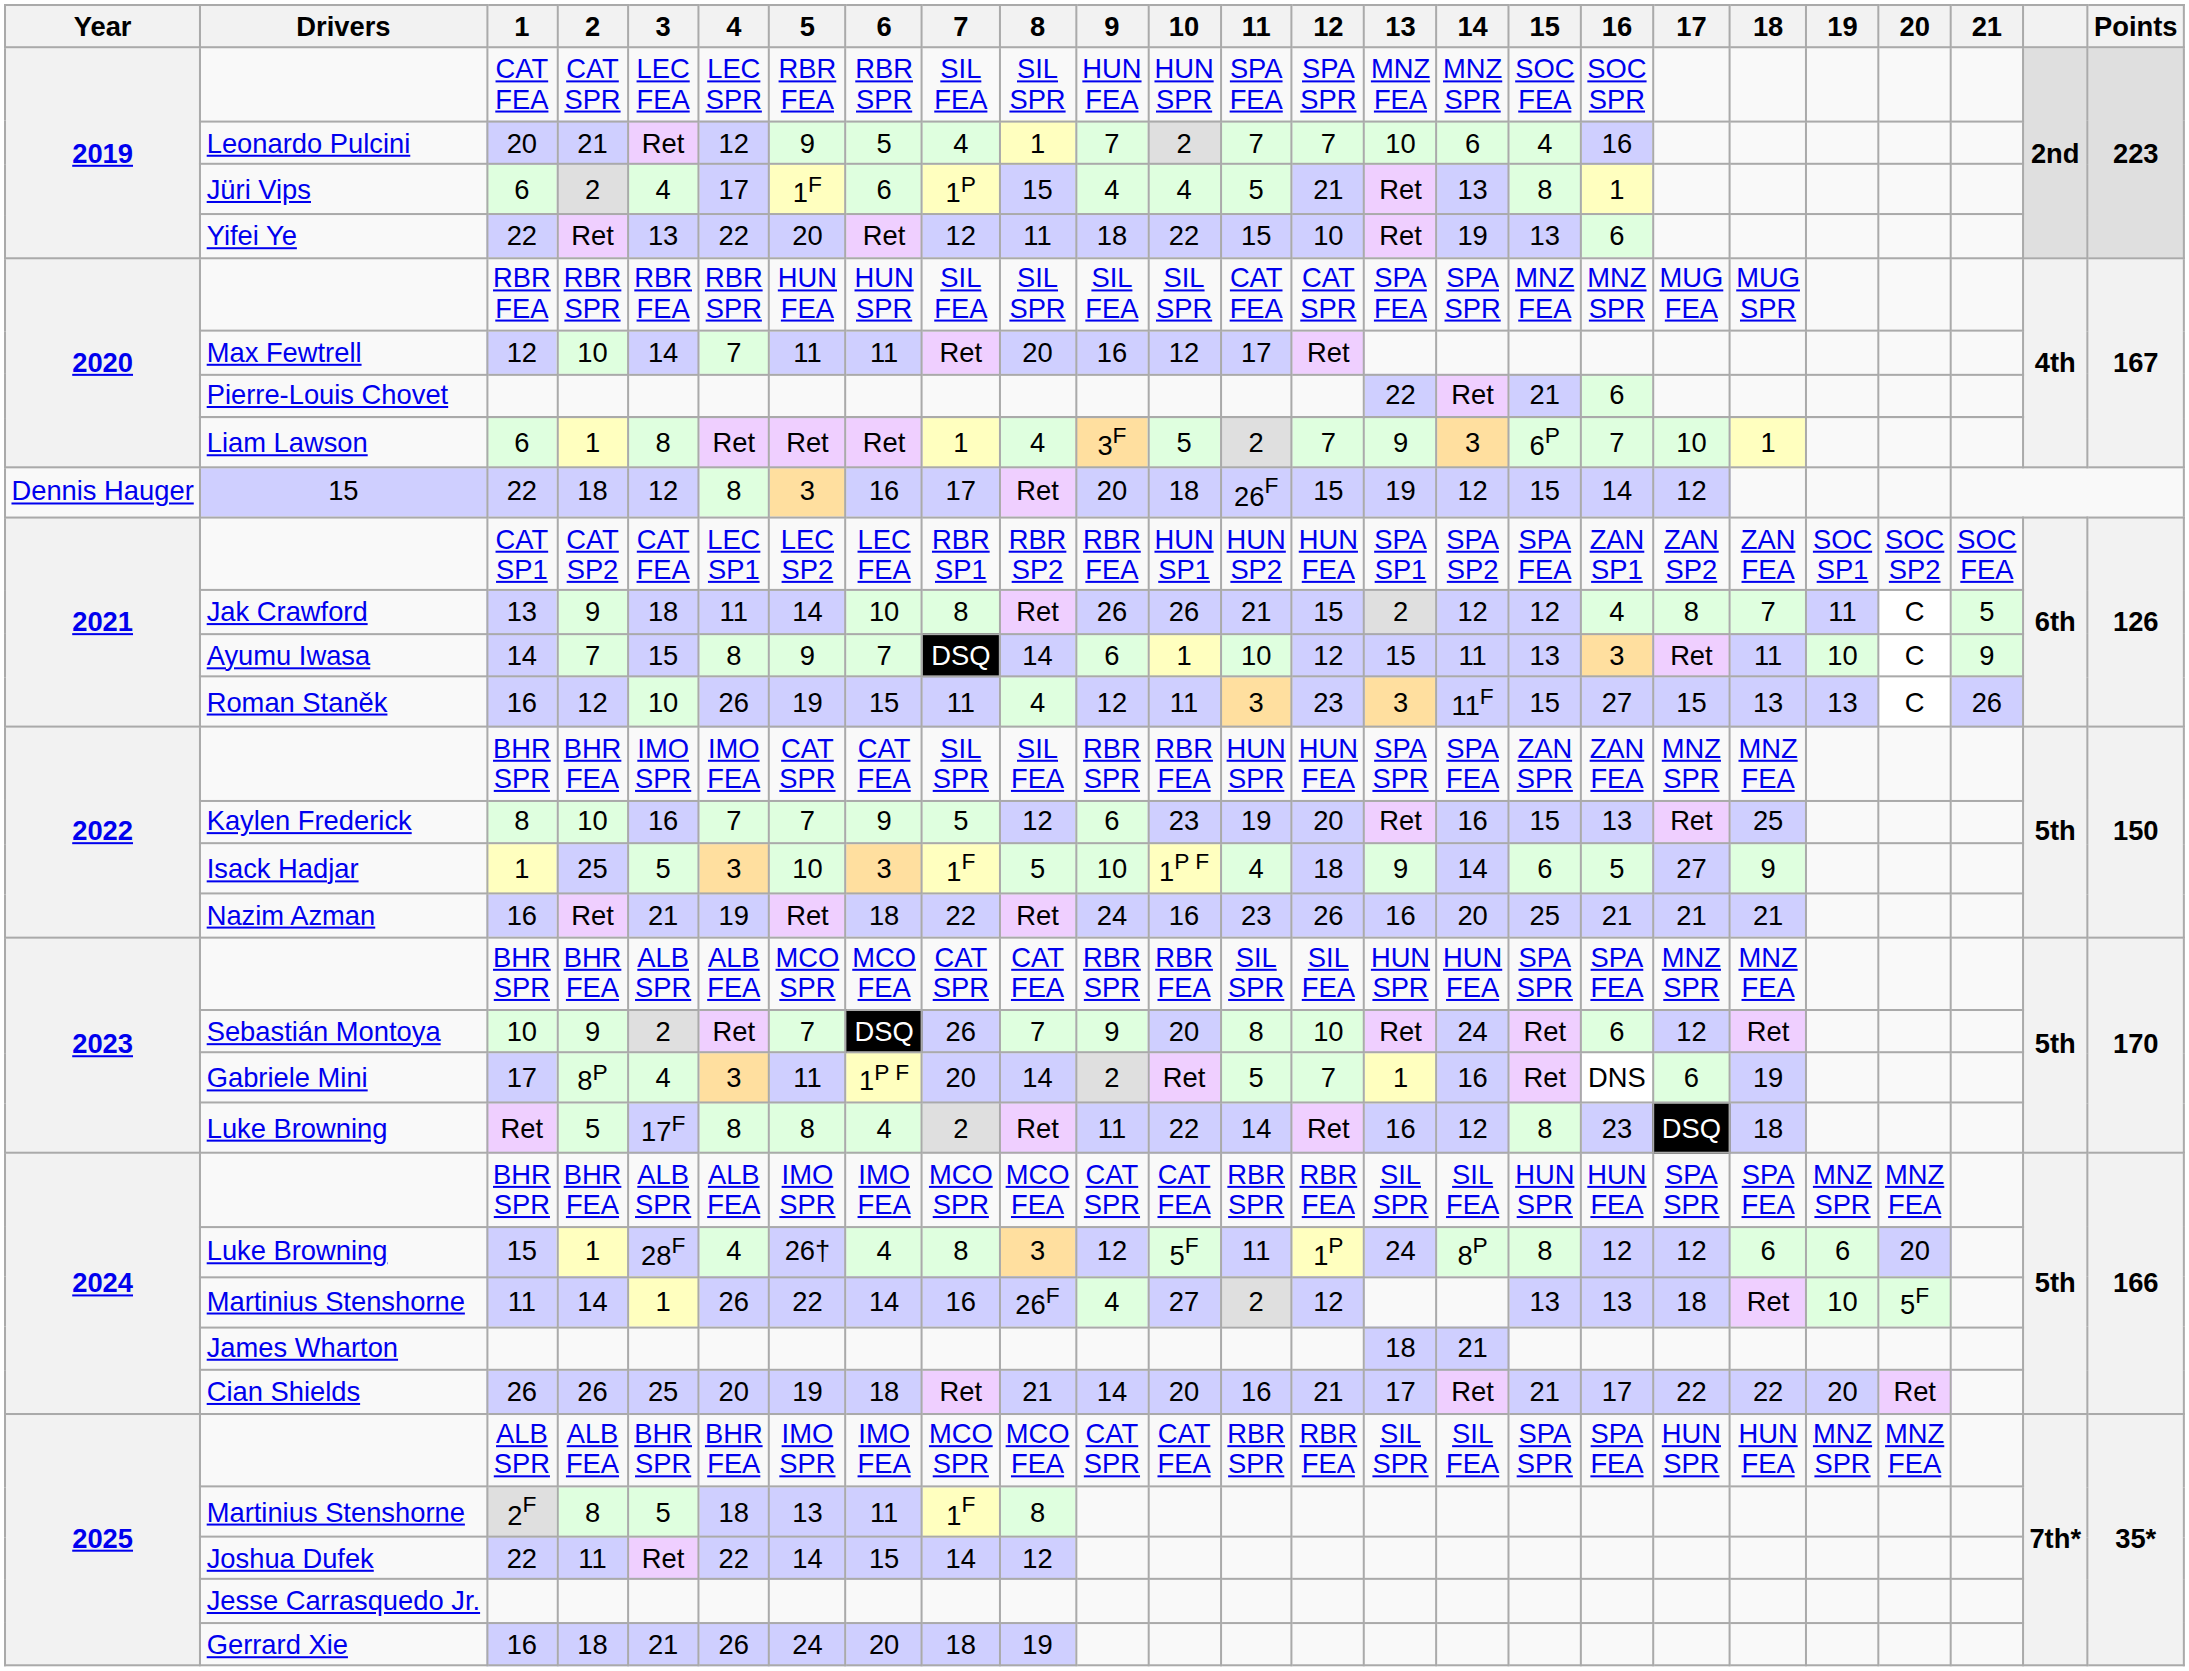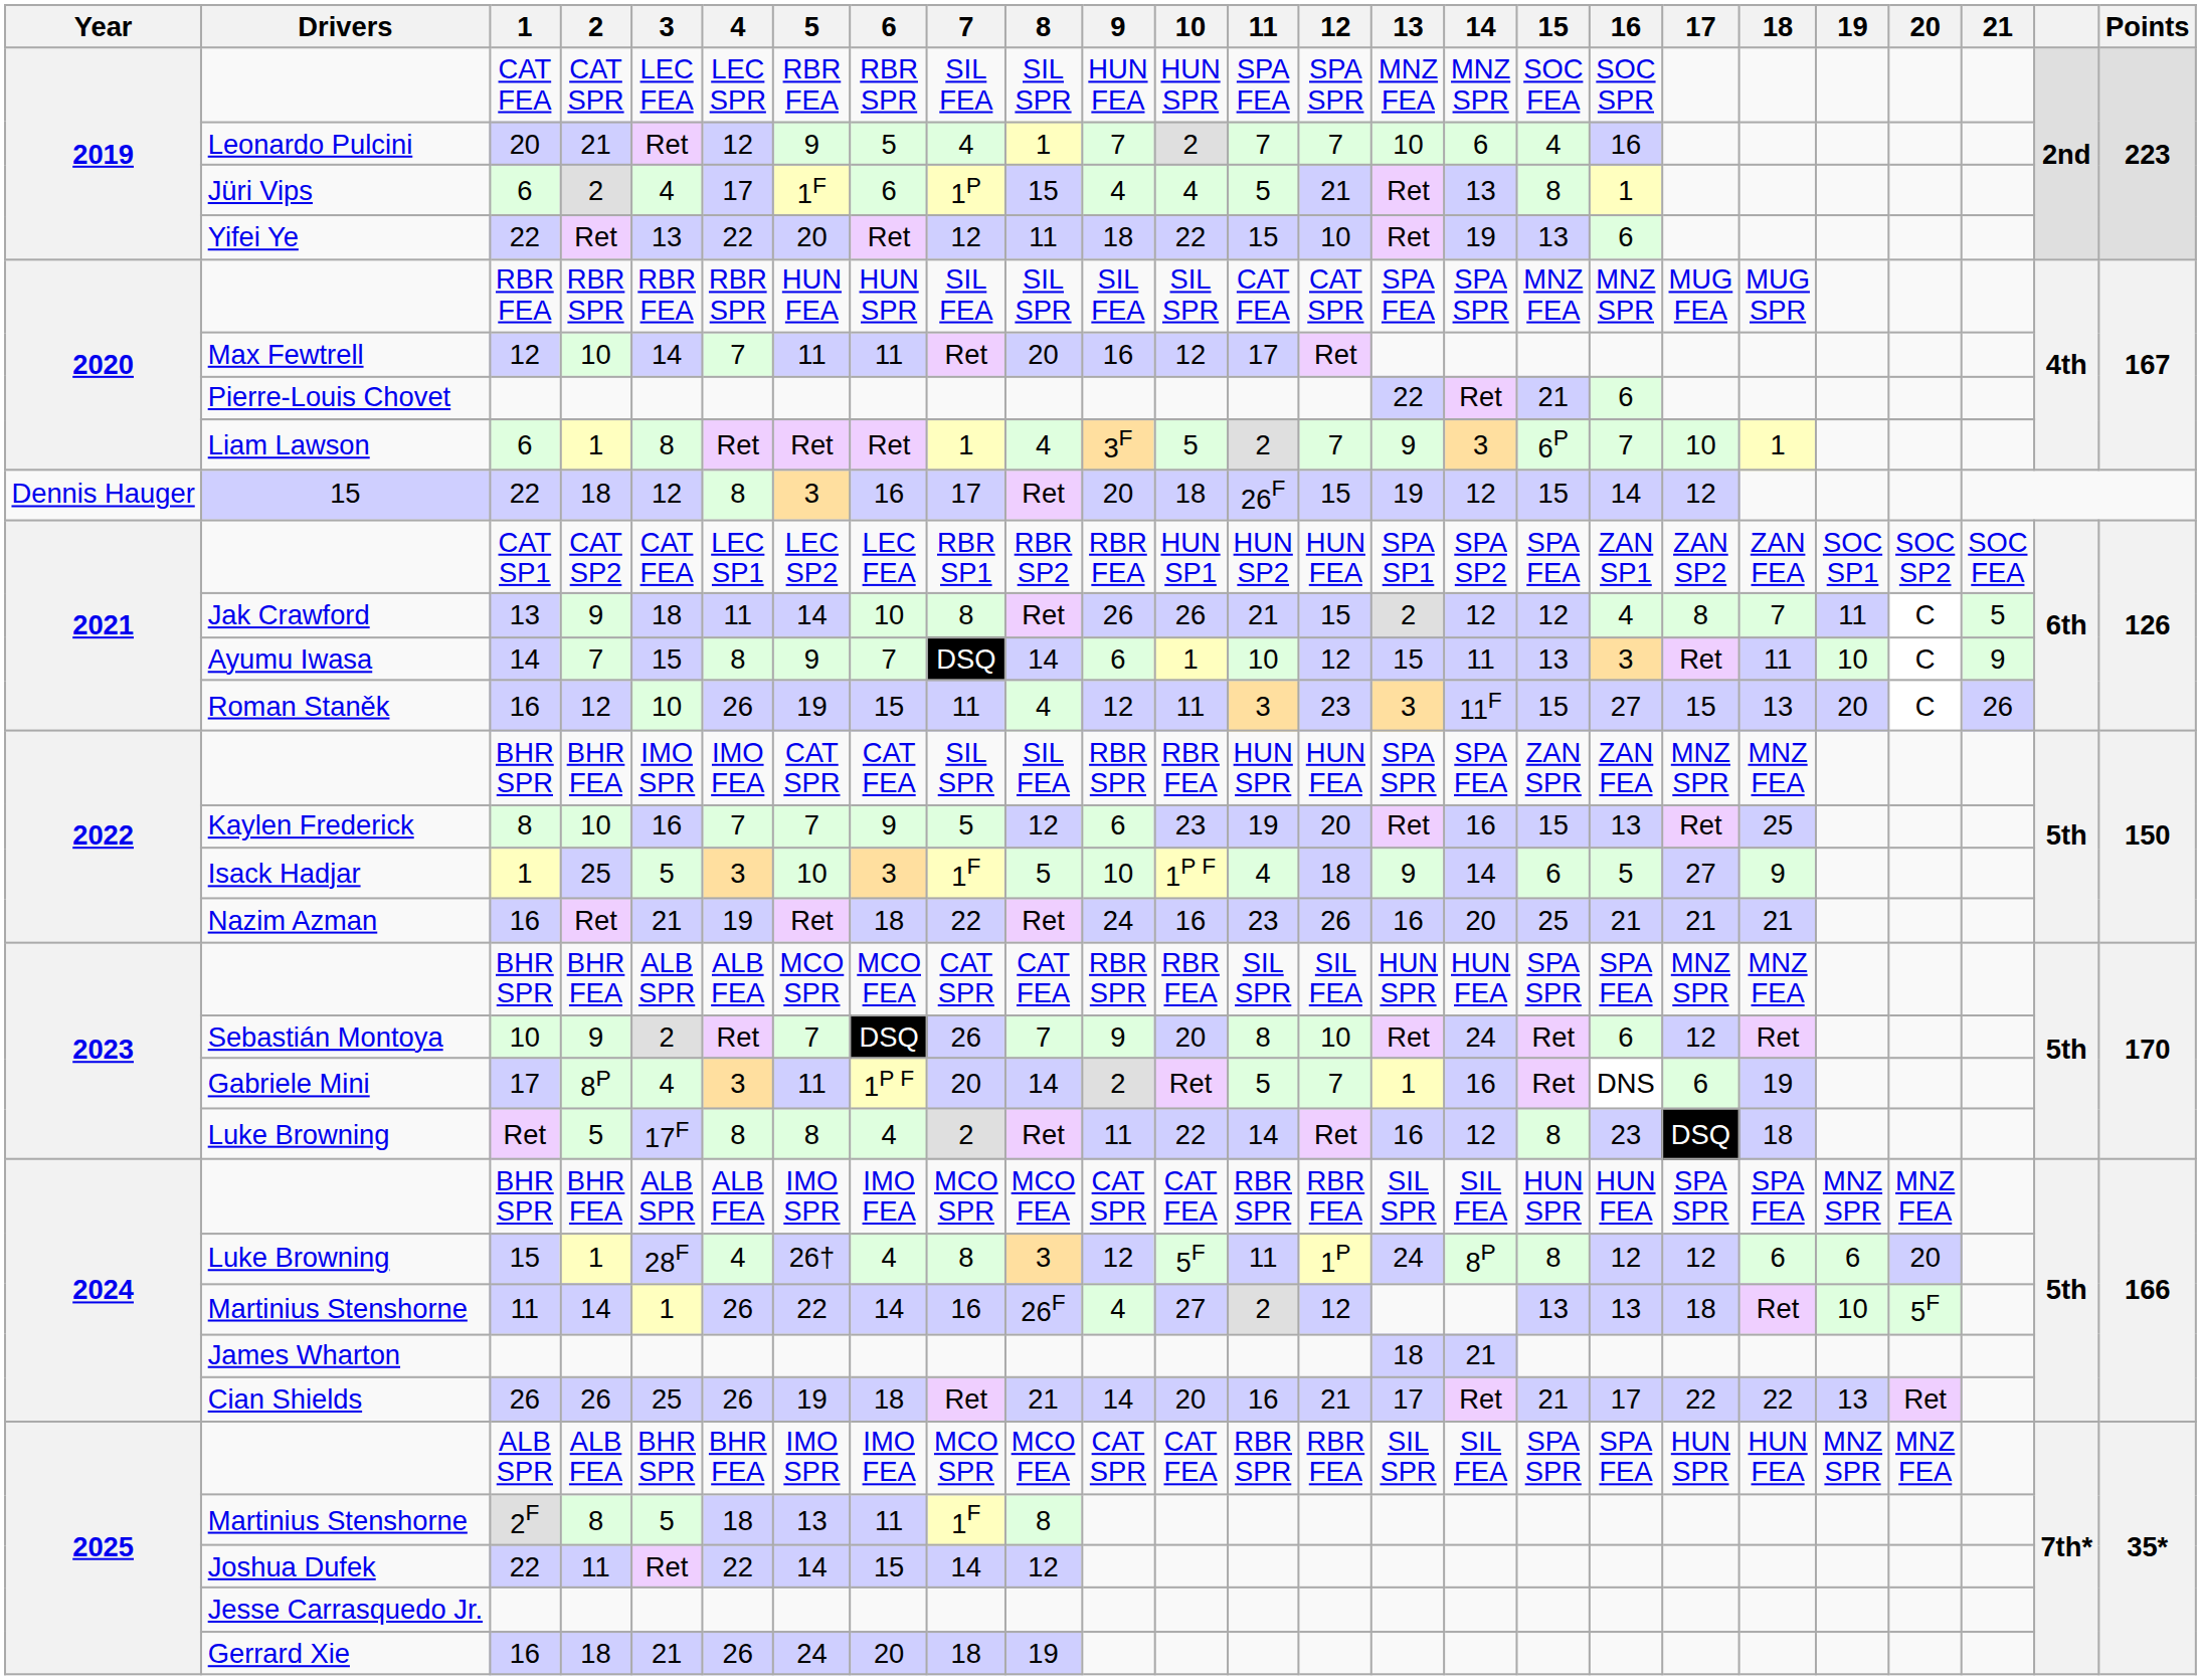Roman Staněk | 19: 13 -> 20
Cian Shields | 4: 20 -> 26
Cian Shields | 19: 20 -> 13
